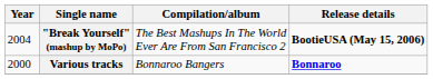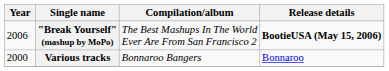"Break Yourself" (mashup by MoPo) | Year: 2004 -> 2006
Various tracks | Release details: bold -> normal
